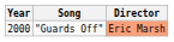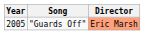"Guards Off" | Year: 2000 -> 2005
